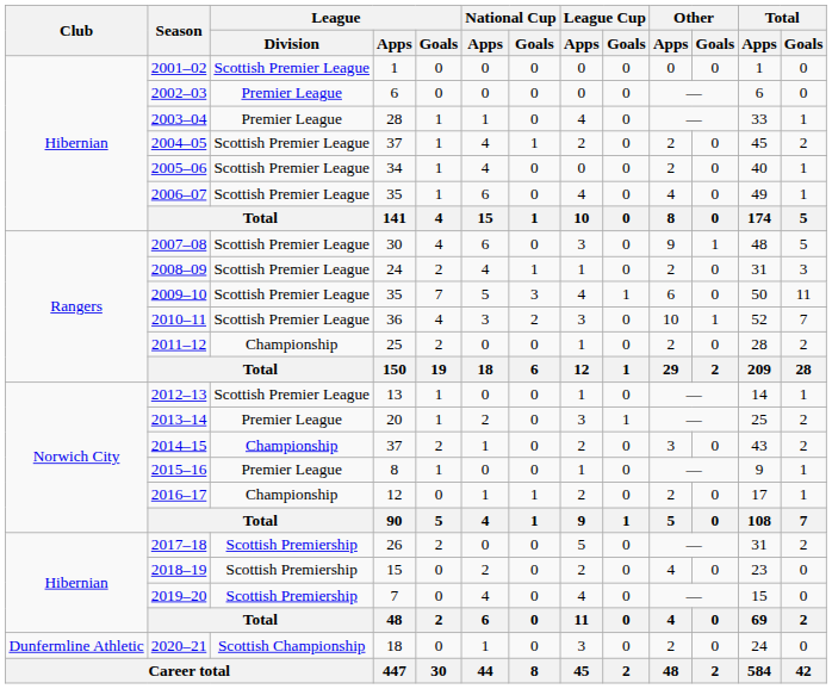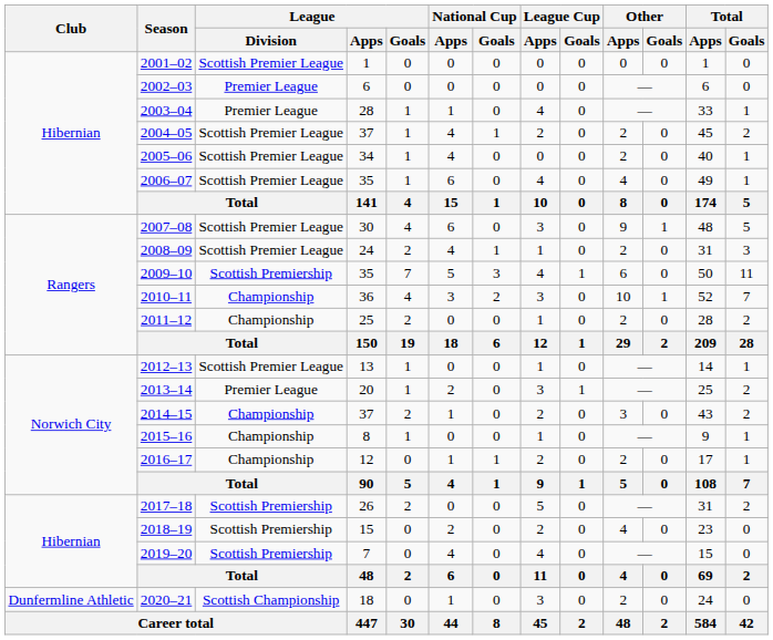2009–10 | League / Division: Scottish Premier League -> Scottish Premiership
2010–11 | League / Division: Scottish Premier League -> Championship
2015–16 | League / Division: Premier League -> Championship
